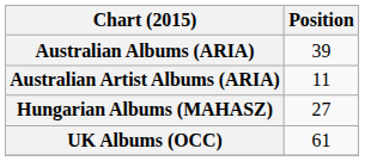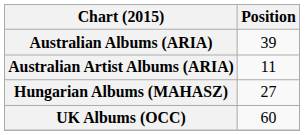UK Albums (OCC) | Position: 61 -> 60
